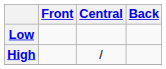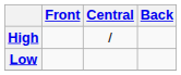rows swapped: High <-> Low
